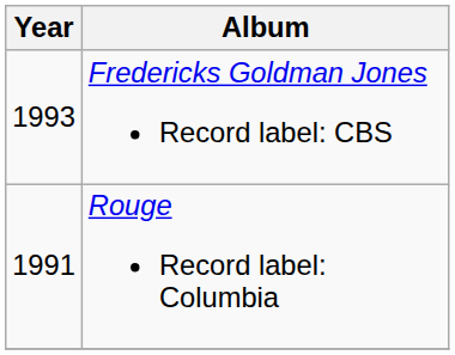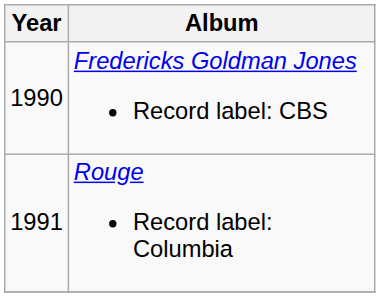Fredericks Goldman Jones Record label: CBS | Year: 1993 -> 1990
